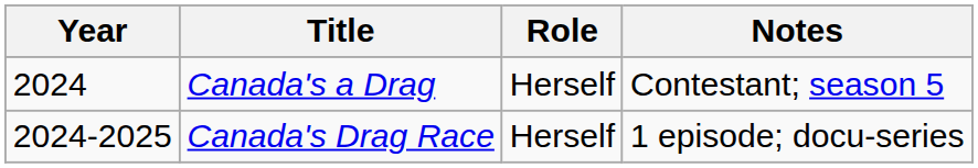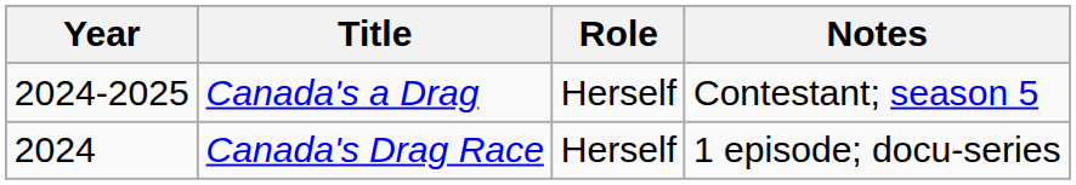Canada's a Drag | Year: 2024 -> 2024-2025
Canada's Drag Race | Year: 2024-2025 -> 2024
